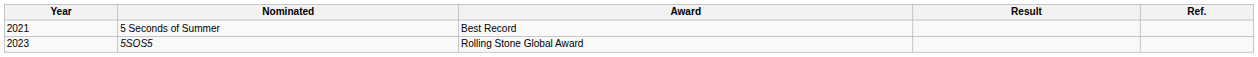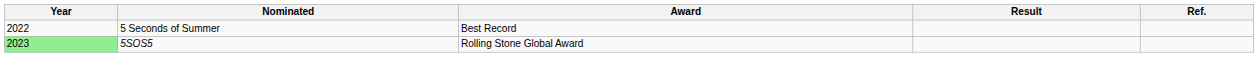5 Seconds of Summer | Year: 2021 -> 2022
5SOS5 | Year: no background -> lightgreen background
